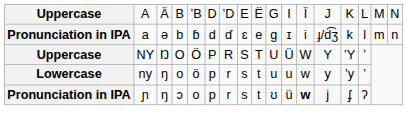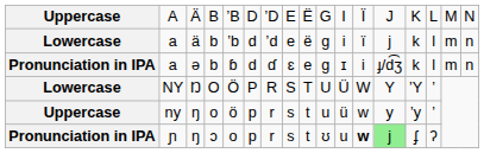+ row: Lowercase | a | ä | b | ʼb | d | ʼd | e | ë | g | i | ï | j | k | l | m | n
NY | column 1: Uppercase -> Lowercase
ny | column 1: Lowercase -> Uppercase
ny | column 11: u -> ü
ɲ | column 11: ü -> u
ɲ | column 13: no background -> lightgreen background
